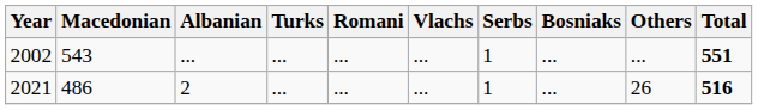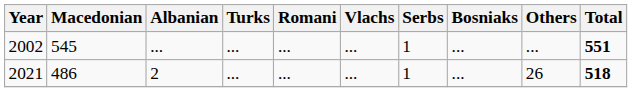2002 | Macedonian: 543 -> 545
2021 | Total: 516 -> 518
